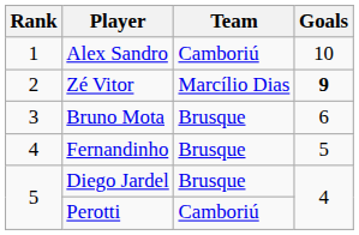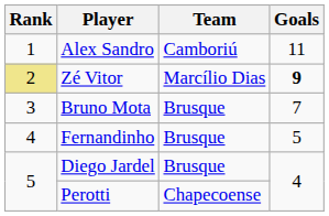Alex Sandro | Goals: 10 -> 11
Zé Vitor | Rank: no background -> khaki background
Bruno Mota | Goals: 6 -> 7
Perotti | Team: Camboriú -> Chapecoense
